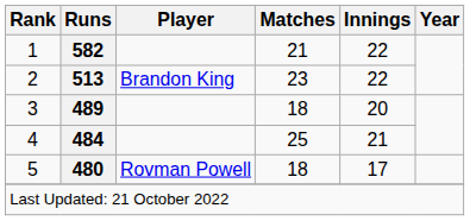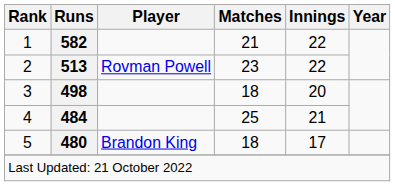2 | Player: Brandon King -> Rovman Powell
3 | Runs: 489 -> 498
5 | Player: Rovman Powell -> Brandon King
